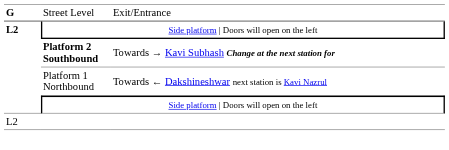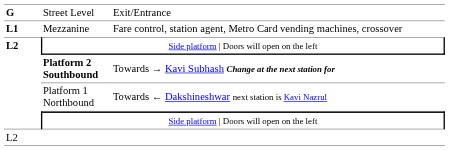+ row: L1 | Mezzanine | Fare control, station agent, Metro Card vending machines, crossover
